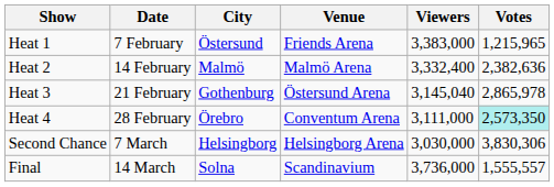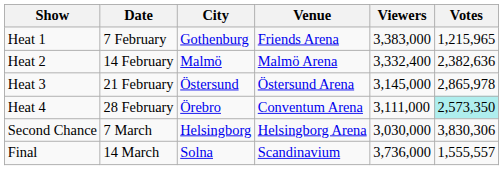Heat 1 | City: Östersund -> Gothenburg
Heat 3 | City: Gothenburg -> Östersund
Heat 3 | Viewers: 3,145,040 -> 3,145,000
